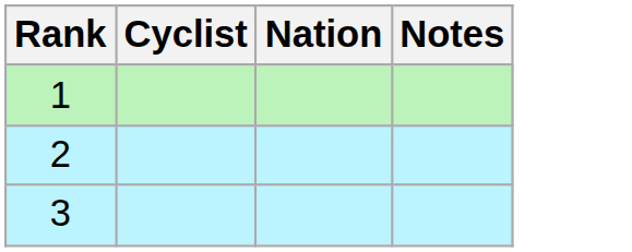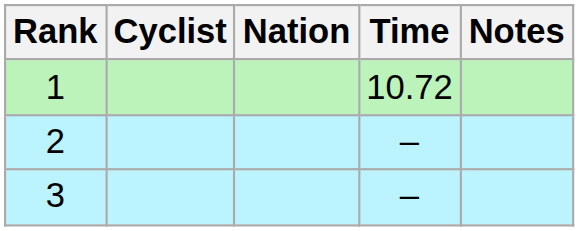+ column: Time | 10.72 | – | –
